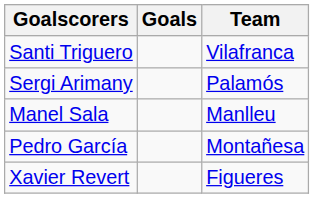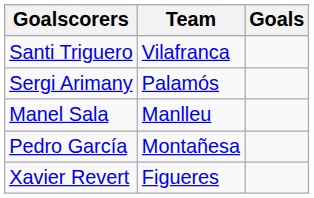columns swapped: Goals <-> Team
